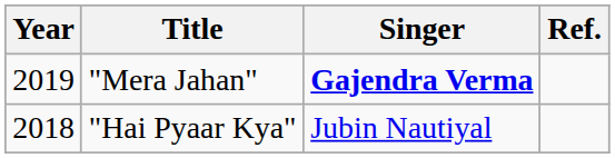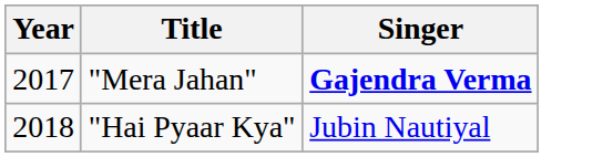- column: Ref.
"Mera Jahan" | Year: 2019 -> 2017
